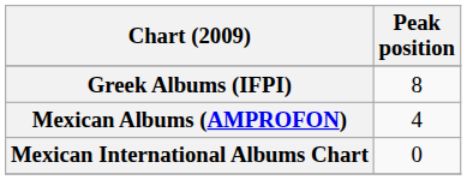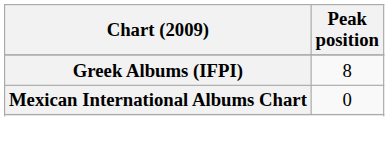- row: Mexican Albums (AMPROFON) | 4
